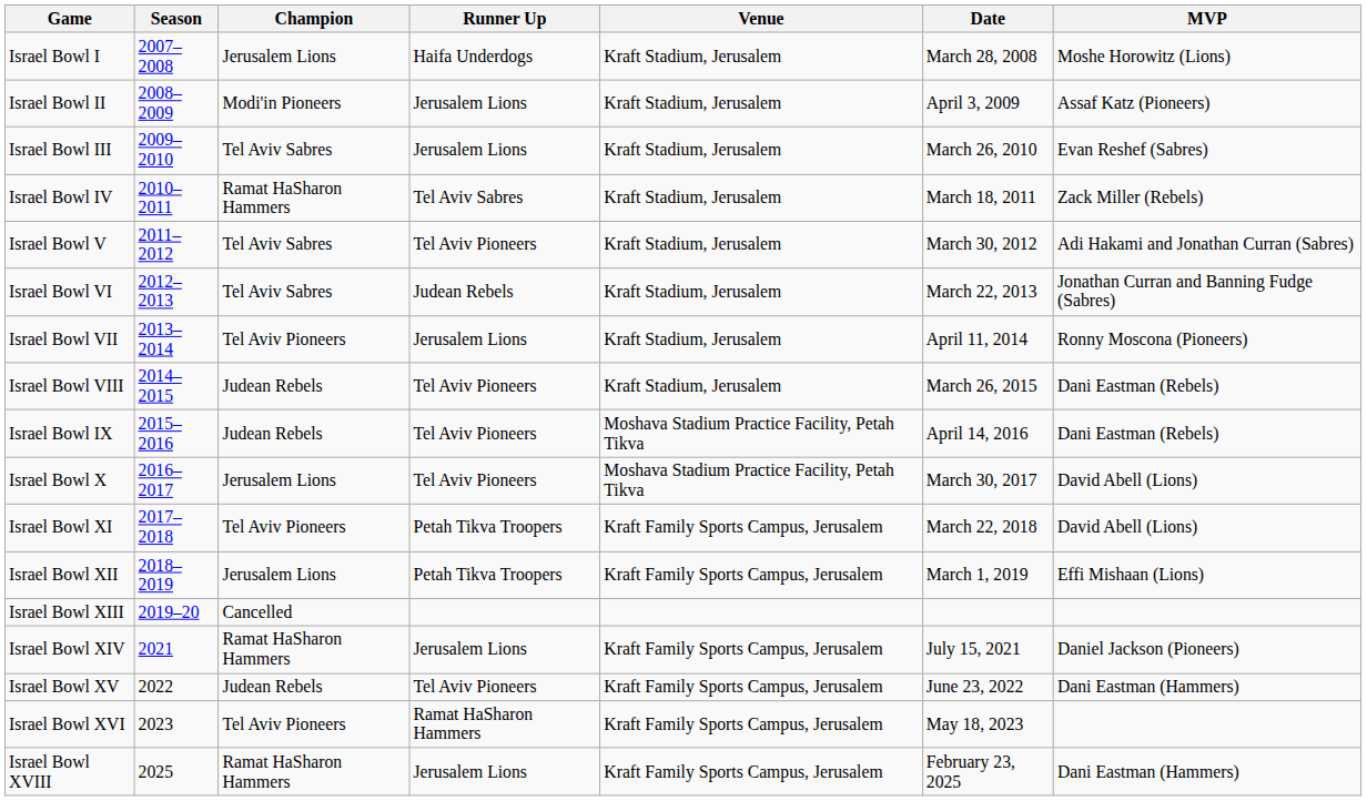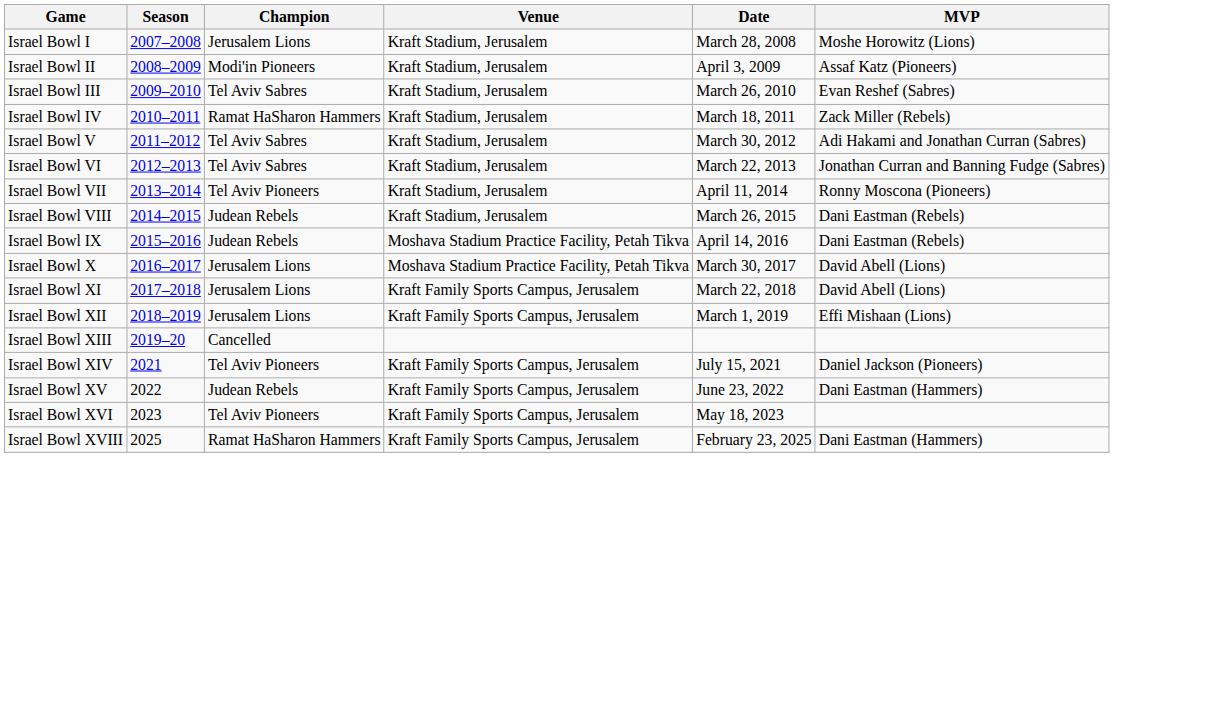- column: Runner Up | Haifa Underdogs | Jerusalem Lions | Jerusalem Lions | Tel Aviv Sabres | Tel Aviv Pioneers | Judean Rebels | Jerusalem Lions | Tel Aviv Pioneers | Tel Aviv Pioneers | Tel Aviv Pioneers | Petah Tikva Troopers | Petah Tikva Troopers | Jerusalem Lions | Tel Aviv Pioneers | Ramat HaSharon Hammers | Jerusalem Lions
Israel Bowl XI | Champion: Tel Aviv Pioneers -> Jerusalem Lions
Israel Bowl XIV | Champion: Ramat HaSharon Hammers -> Tel Aviv Pioneers
